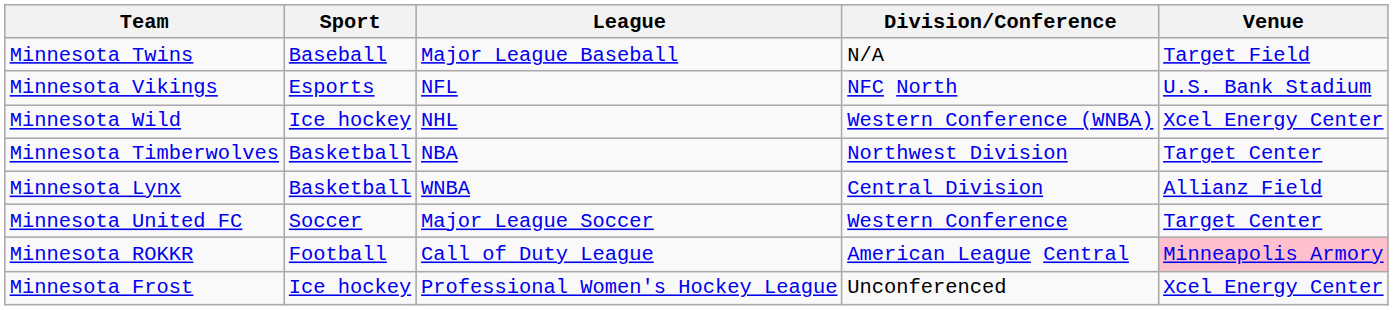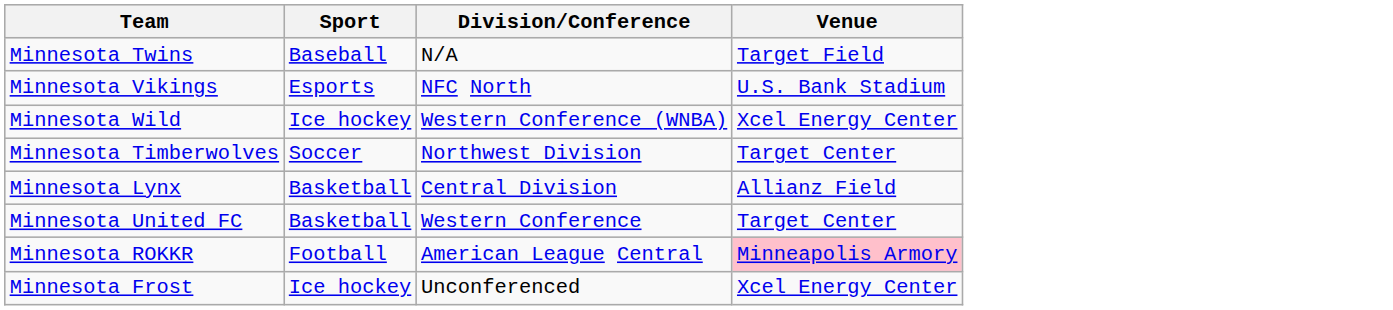- column: League | Major League Baseball | NFL | NHL | NBA | WNBA | Major League Soccer | Call of Duty League | Professional Women's Hockey League
Minnesota Timberwolves | Sport: Basketball -> Soccer
Minnesota United FC | Sport: Soccer -> Basketball
